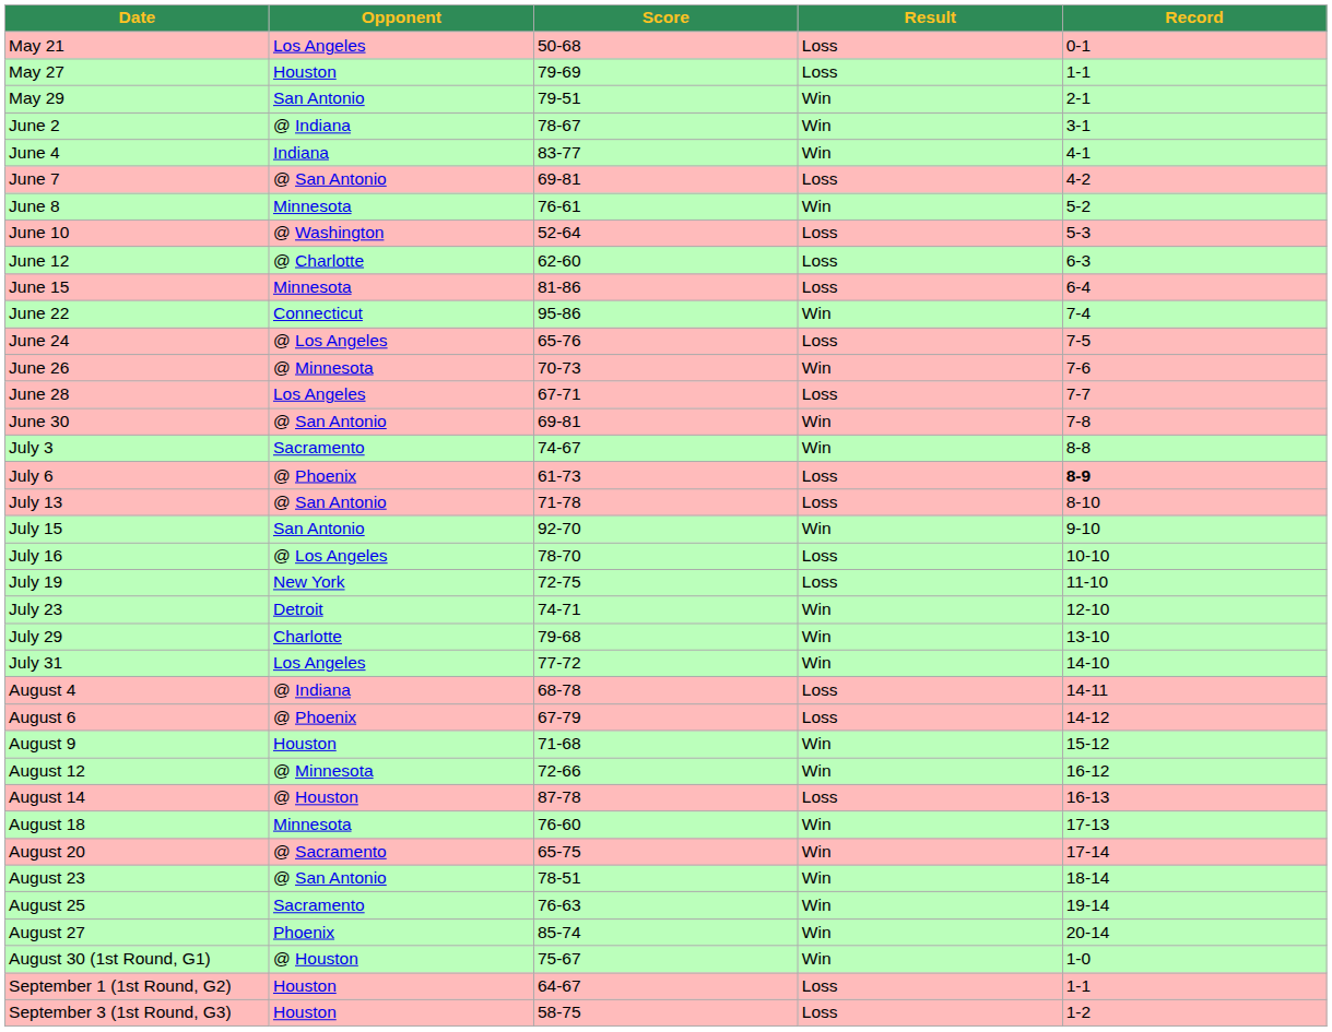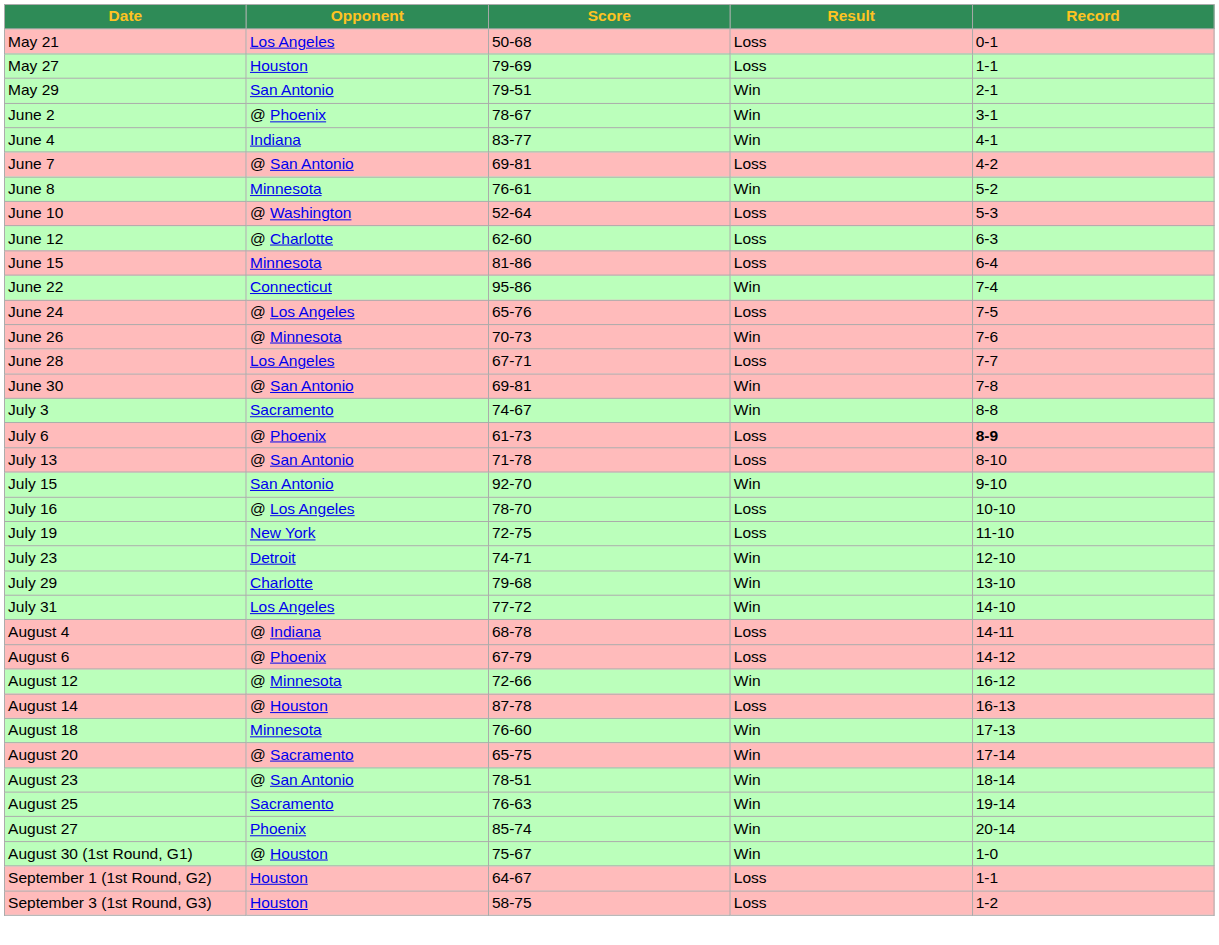June 2 | Opponent: @ Indiana -> @ Phoenix
- row: August 9 | Houston | 71-68 | Win | 15-12
